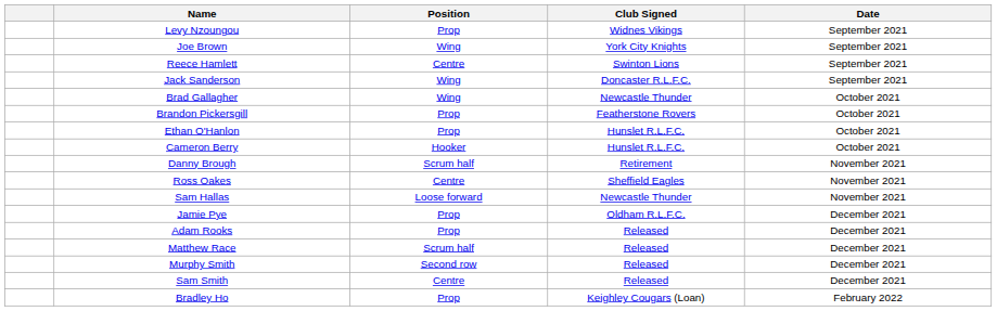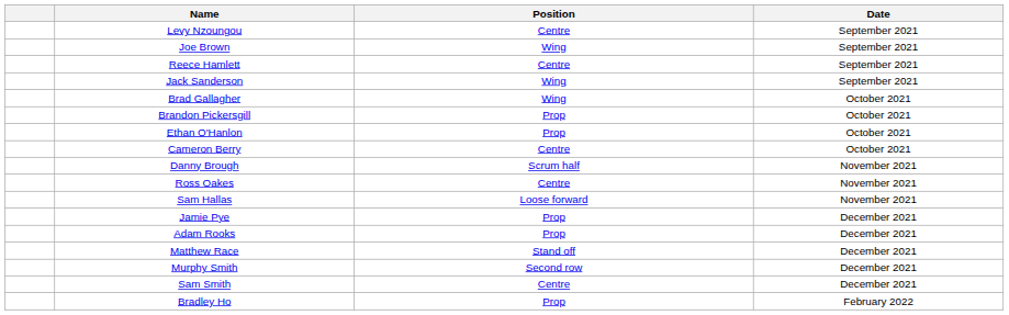- column: Club Signed | Widnes Vikings | York City Knights | Swinton Lions | Doncaster R.L.F.C. | Newcastle Thunder | Featherstone Rovers | Hunslet R.L.F.C. | Hunslet R.L.F.C. | Retirement | Sheffield Eagles | Newcastle Thunder | Oldham R.L.F.C. | Released | Released | Released | Released | Keighley Cougars (Loan)
Levy Nzoungou | Position: Prop -> Centre
Cameron Berry | Position: Hooker -> Centre
Matthew Race | Position: Scrum half -> Stand off
